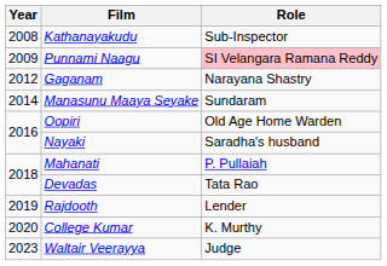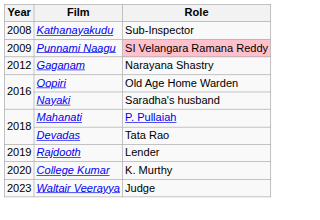- row: 2014 | Manasunu Maaya Seyake | Sundaram
